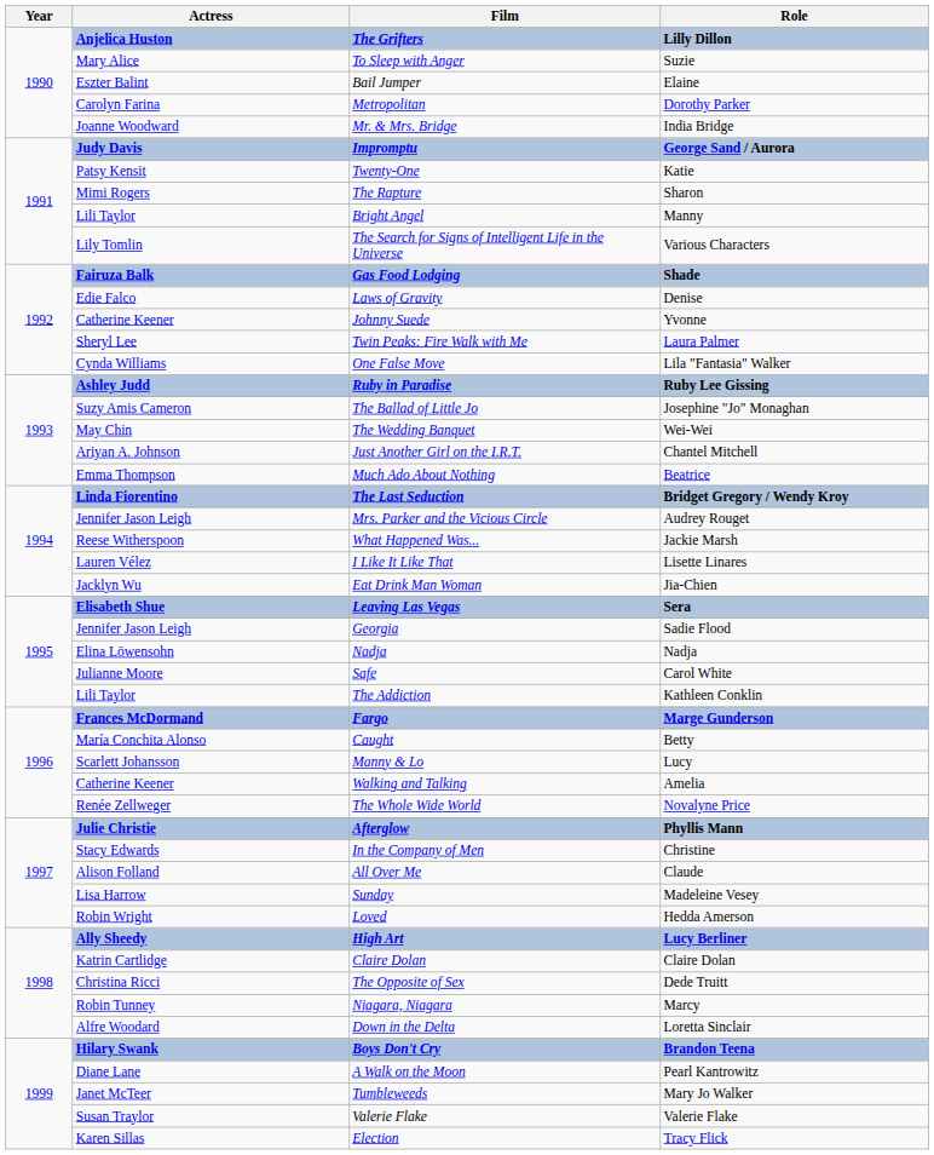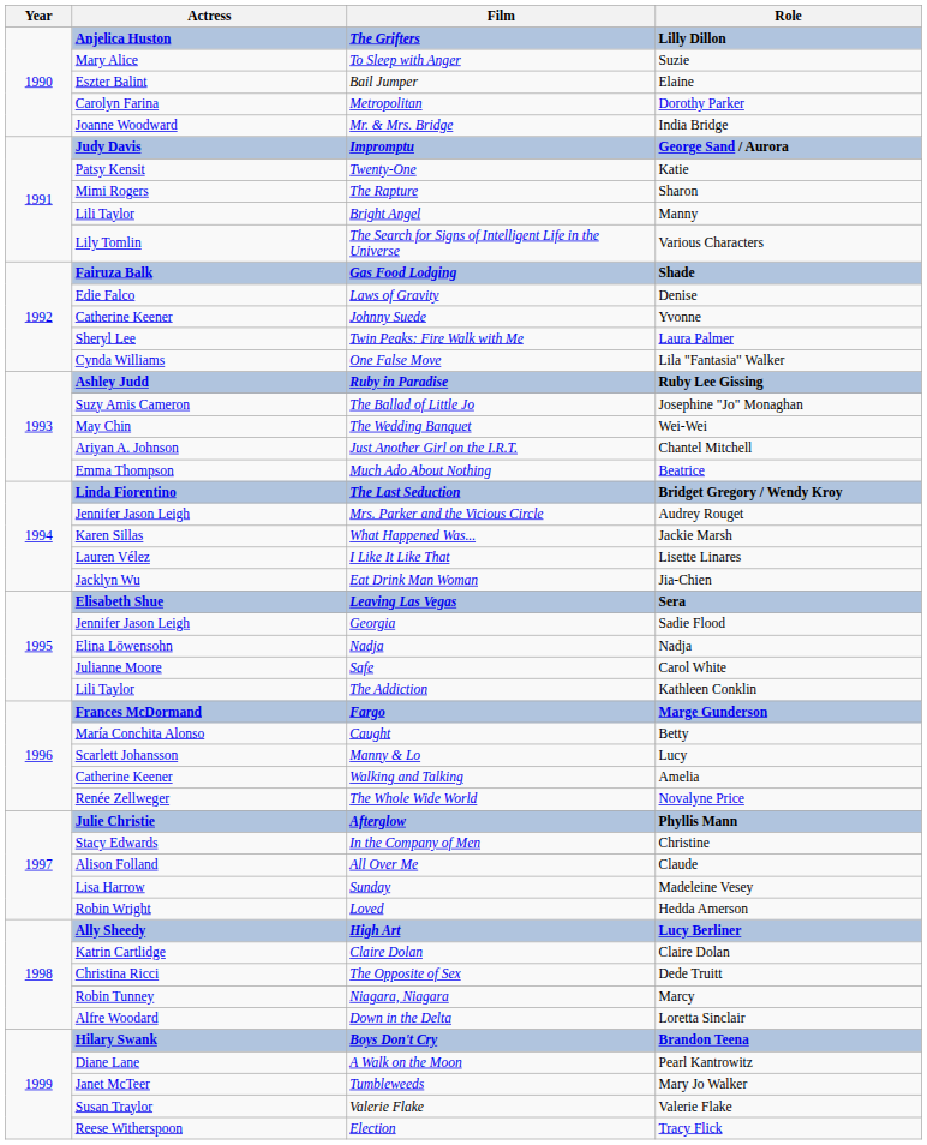What Happened Was... | Actress: Reese Witherspoon -> Karen Sillas
Election | Actress: Karen Sillas -> Reese Witherspoon
